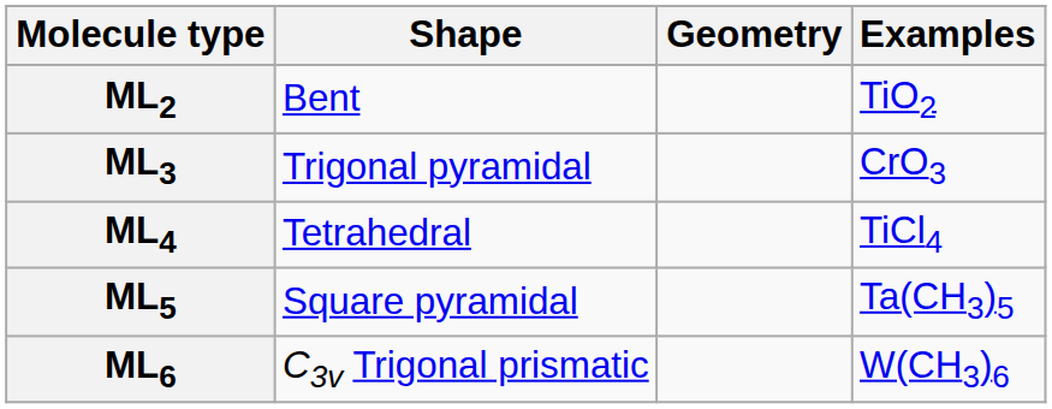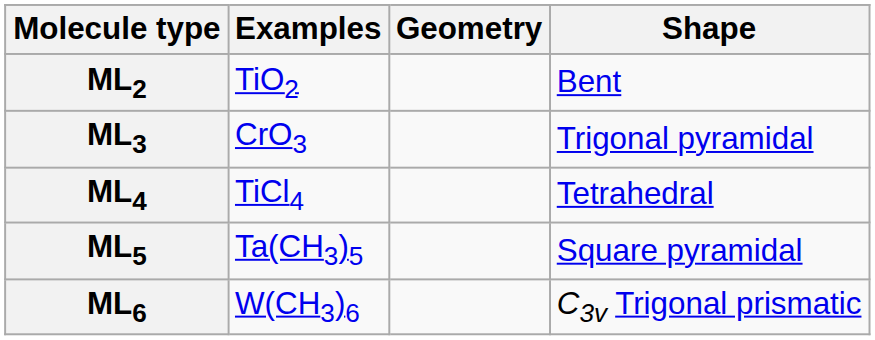columns swapped: Shape <-> Examples
